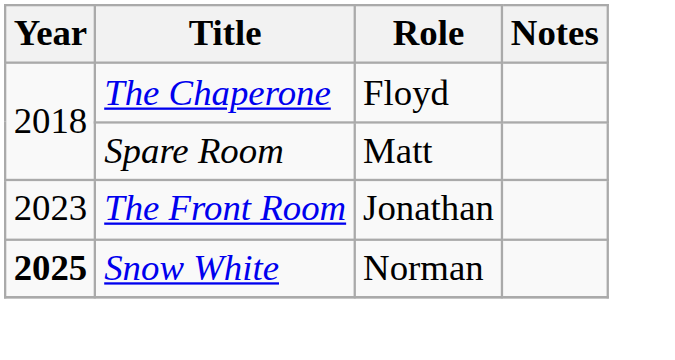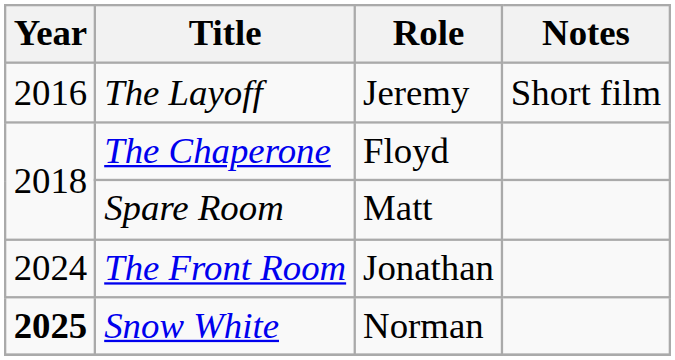+ row: 2016 | The Layoff | Jeremy | Short film
The Front Room | Year: 2023 -> 2024
